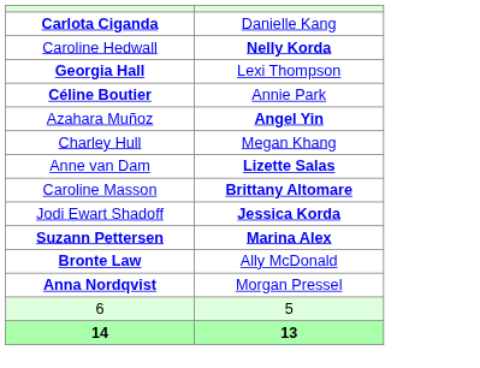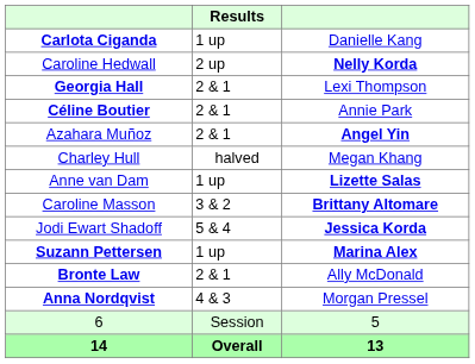+ column: Results | 1 up | 2 up | 2 & 1 | 2 & 1 | 2 & 1 | halved | 1 up | 3 & 2 | 5 & 4 | 1 up | 2 & 1 | 4 & 3 | Session | Overall
